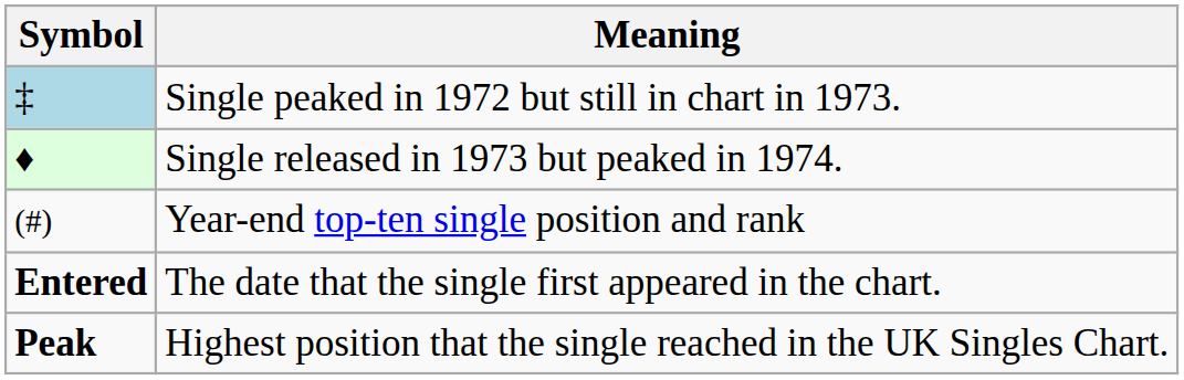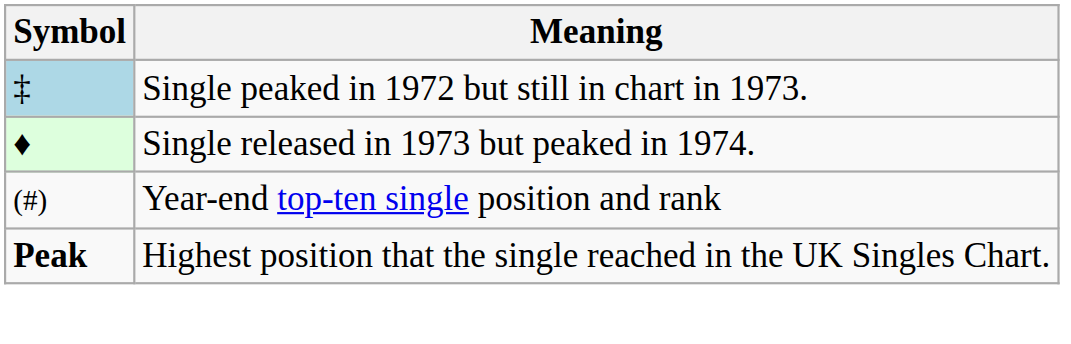- row: Entered | The date that the single first appeared in the chart.
